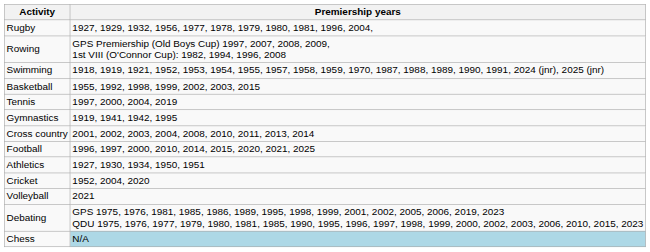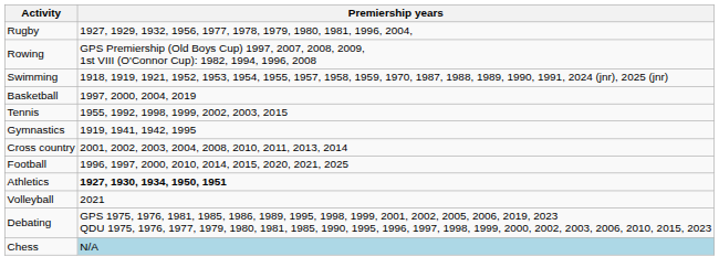Basketball | Premiership years: 1955, 1992, 1998, 1999, 2002, 2003, 2015 -> 1997, 2000, 2004, 2019
Tennis | Premiership years: 1997, 2000, 2004, 2019 -> 1955, 1992, 1998, 1999, 2002, 2003, 2015
Athletics | Premiership years: normal -> bold
- row: Cricket | 1952, 2004, 2020
